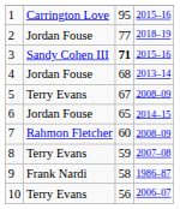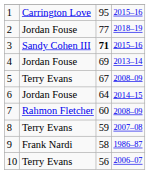4 | column 3: 68 -> 69
6 | column 3: 65 -> 64
